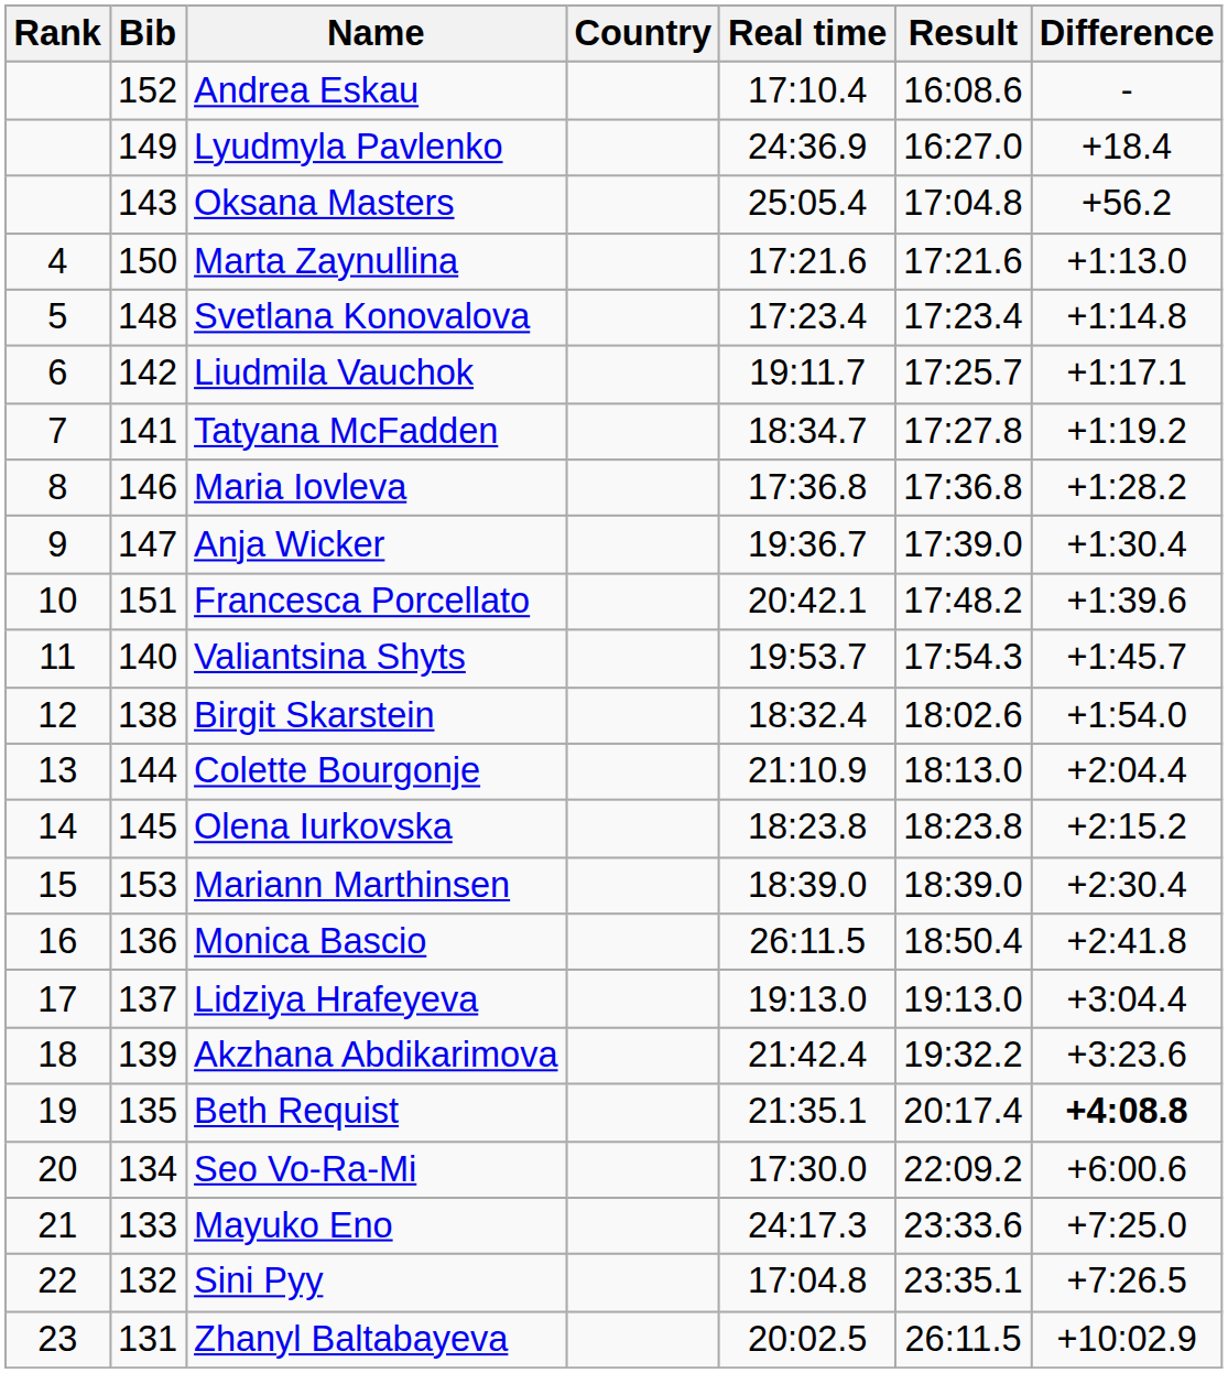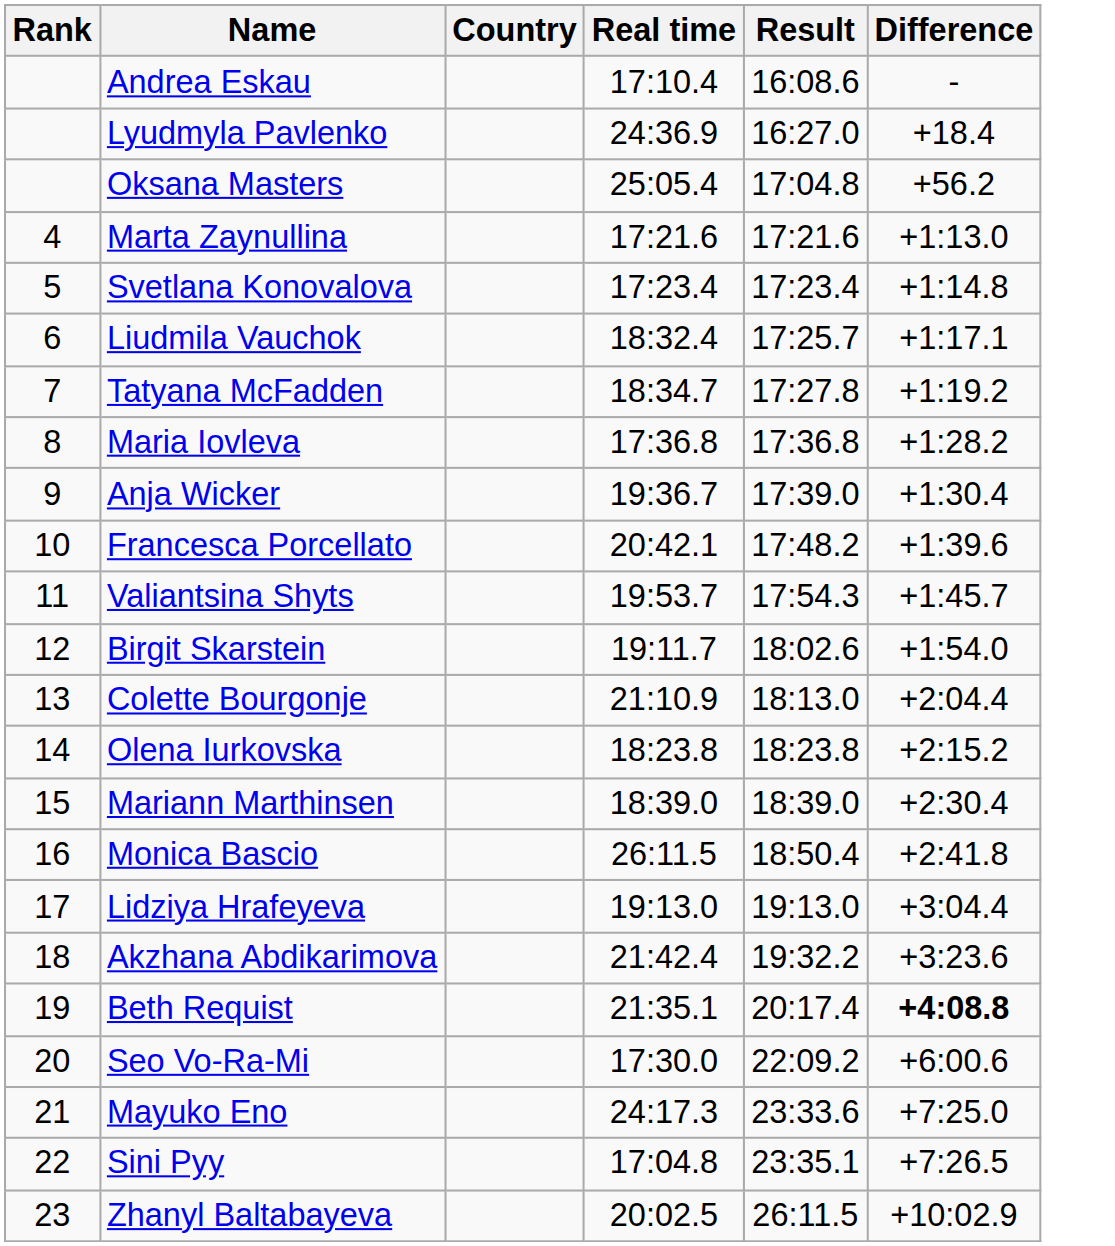- column: Bib | 152 | 149 | 143 | 150 | 148 | 142 | 141 | 146 | 147 | 151 | 140 | 138 | 144 | 145 | 153 | 136 | 137 | 139 | 135 | 134 | 133 | 132 | 131
Liudmila Vauchok | Real time: 19:11.7 -> 18:32.4
Birgit Skarstein | Real time: 18:32.4 -> 19:11.7
